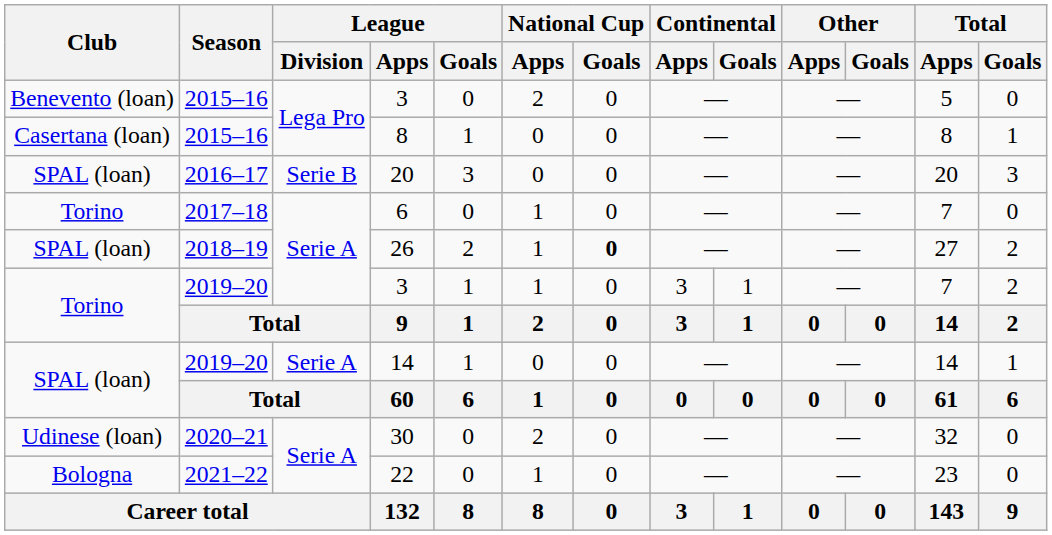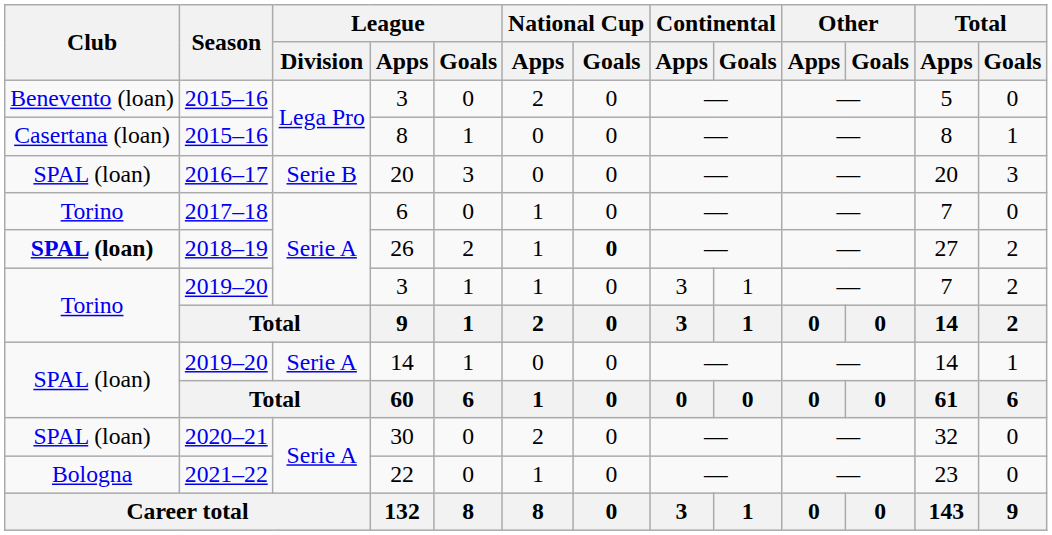26 | Club: normal -> bold
30 | Club: Udinese (loan) -> SPAL (loan)
